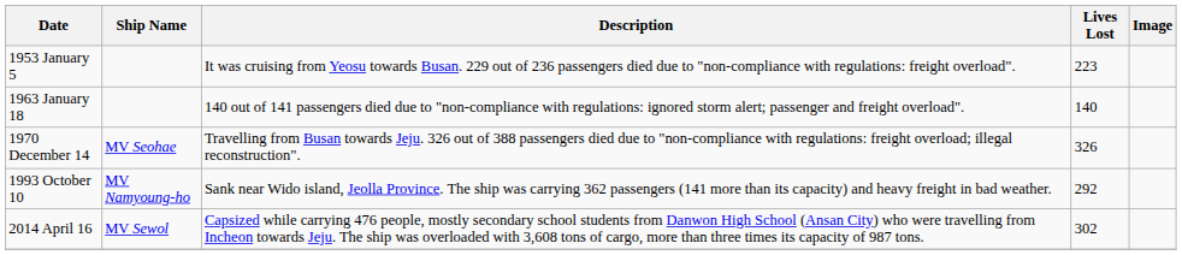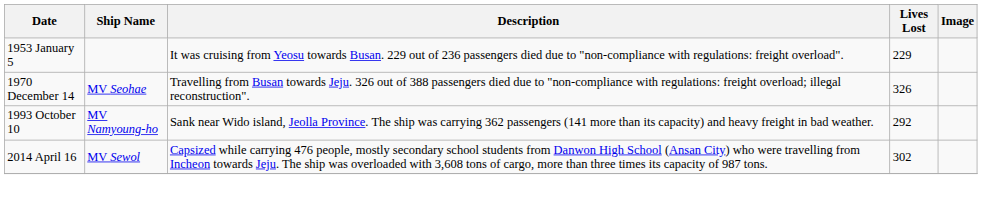1953 January 5 | Lives Lost: 223 -> 229
- row: 1963 January 18 | 140 out of 141 passengers died due to "non-compliance with regulations: ignored storm alert; passenger and freight overload". | 140
